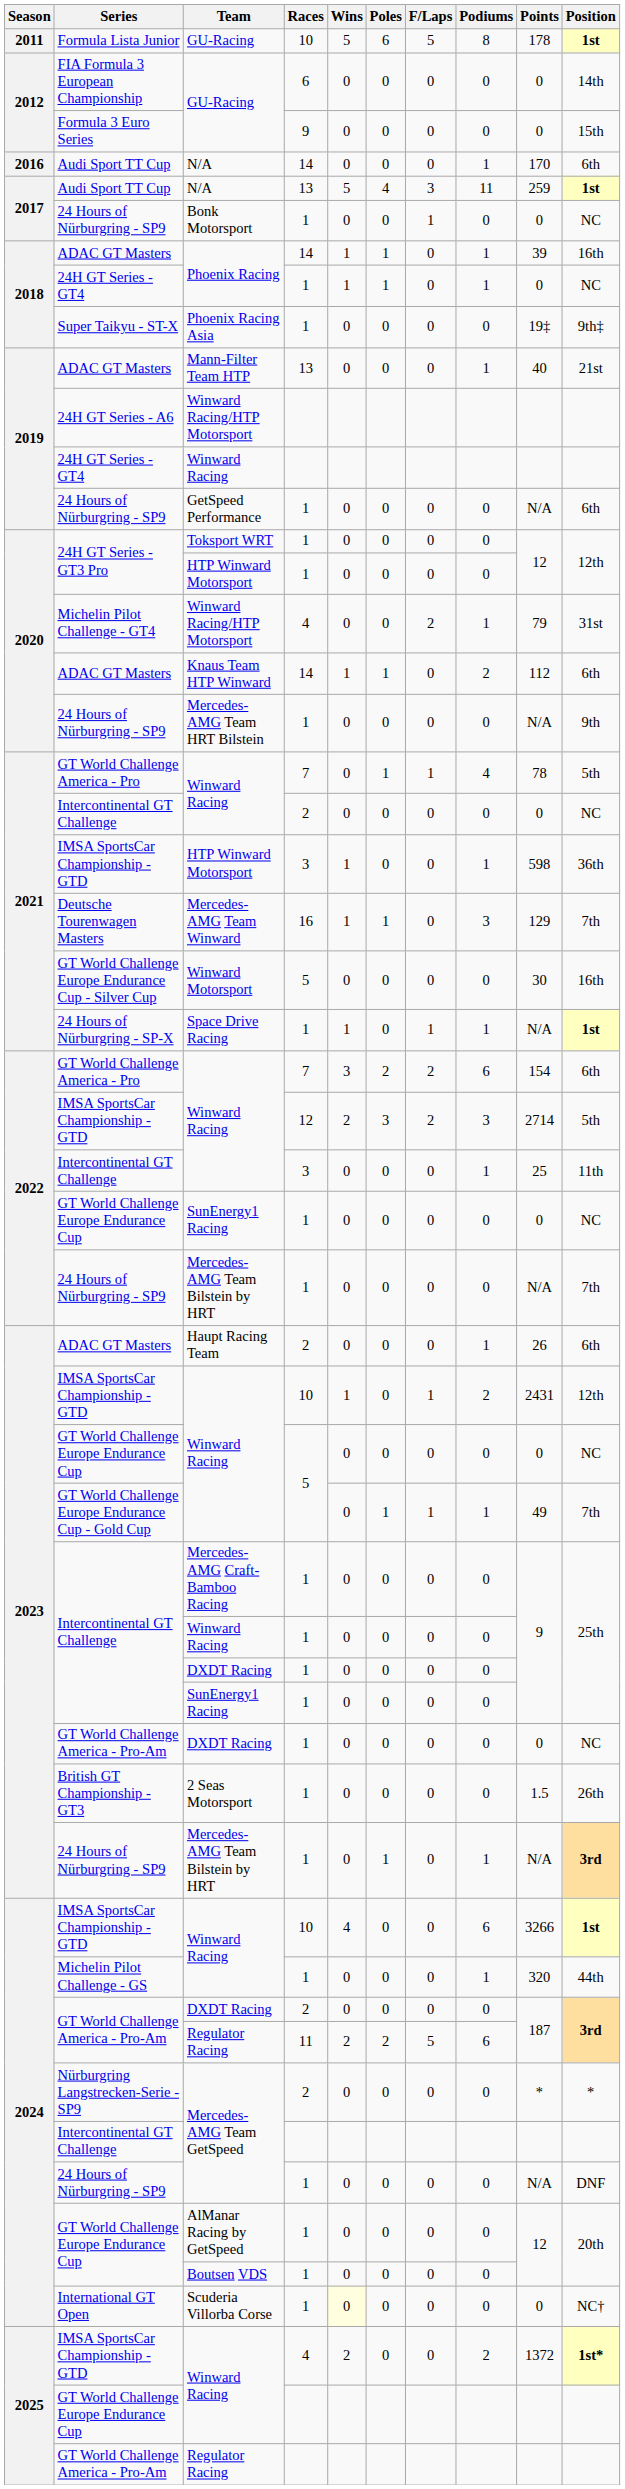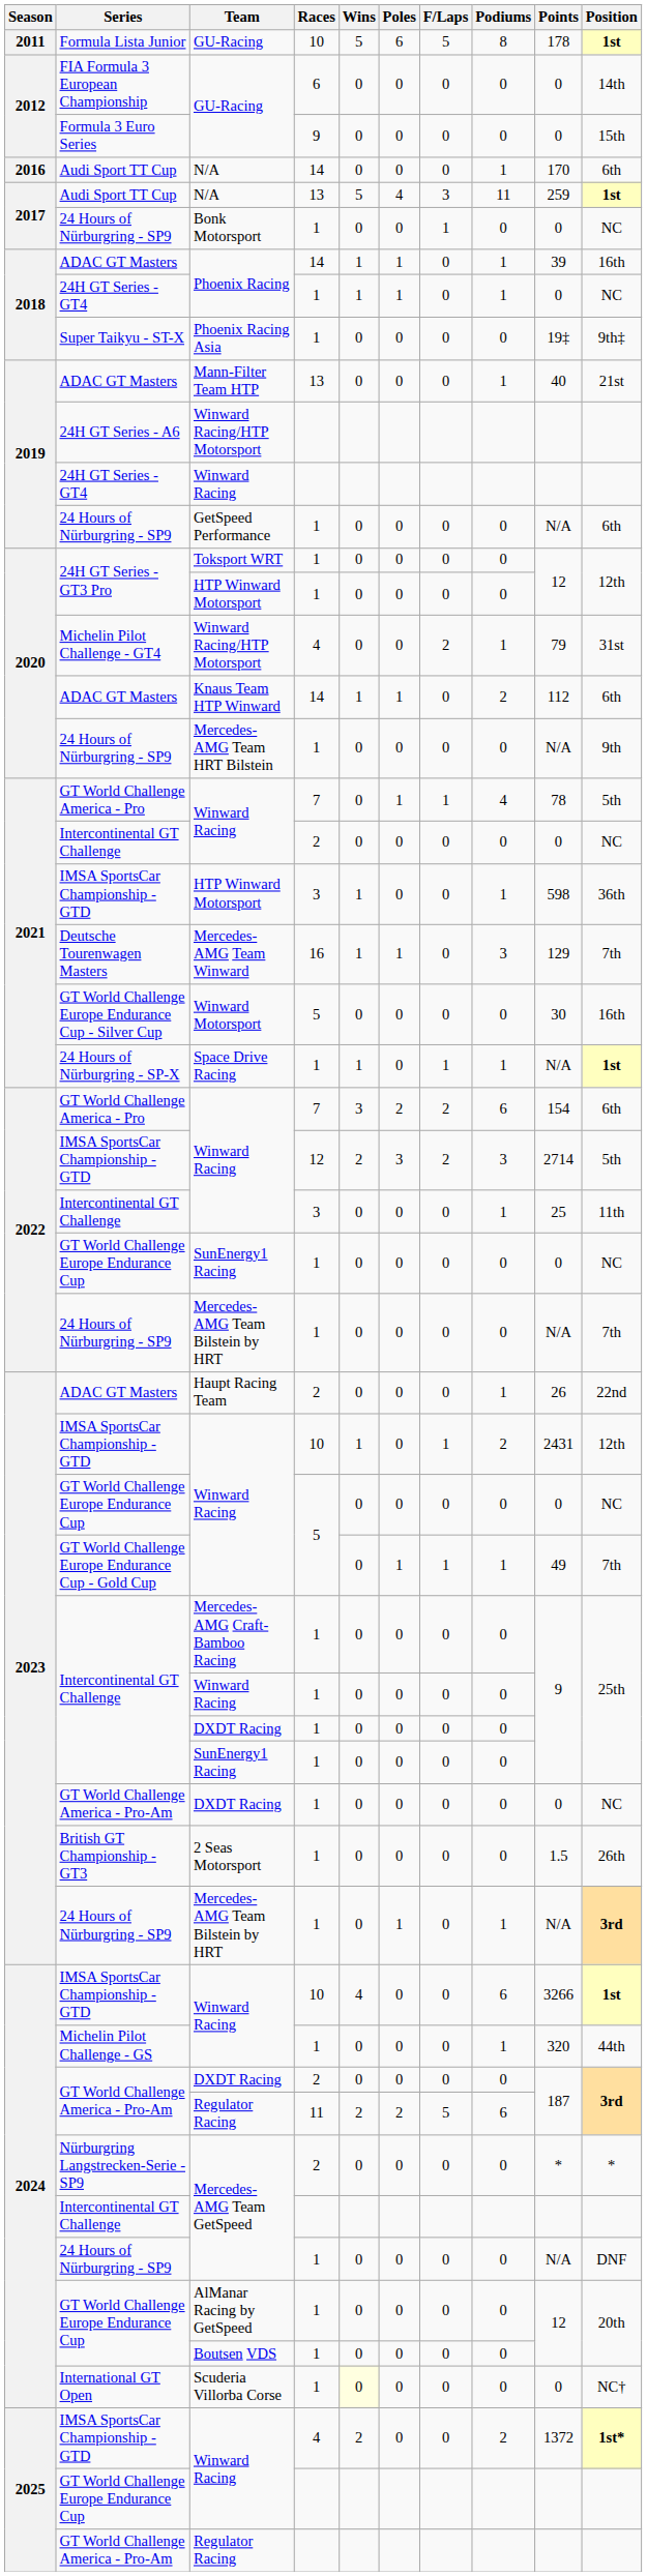Haupt Racing Team | Position: 6th -> 22nd
